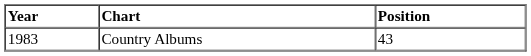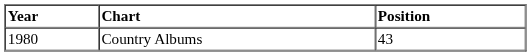Country Albums | Year: 1983 -> 1980
